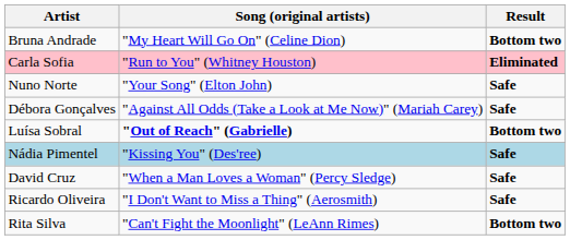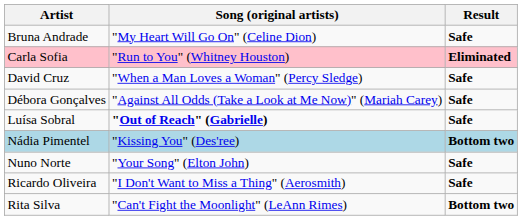Bruna Andrade | Result: Bottom two -> Safe
rows swapped: David Cruz <-> Nuno Norte
Luísa Sobral | Result: Bottom two -> Safe
Nádia Pimentel | Result: Safe -> Bottom two
